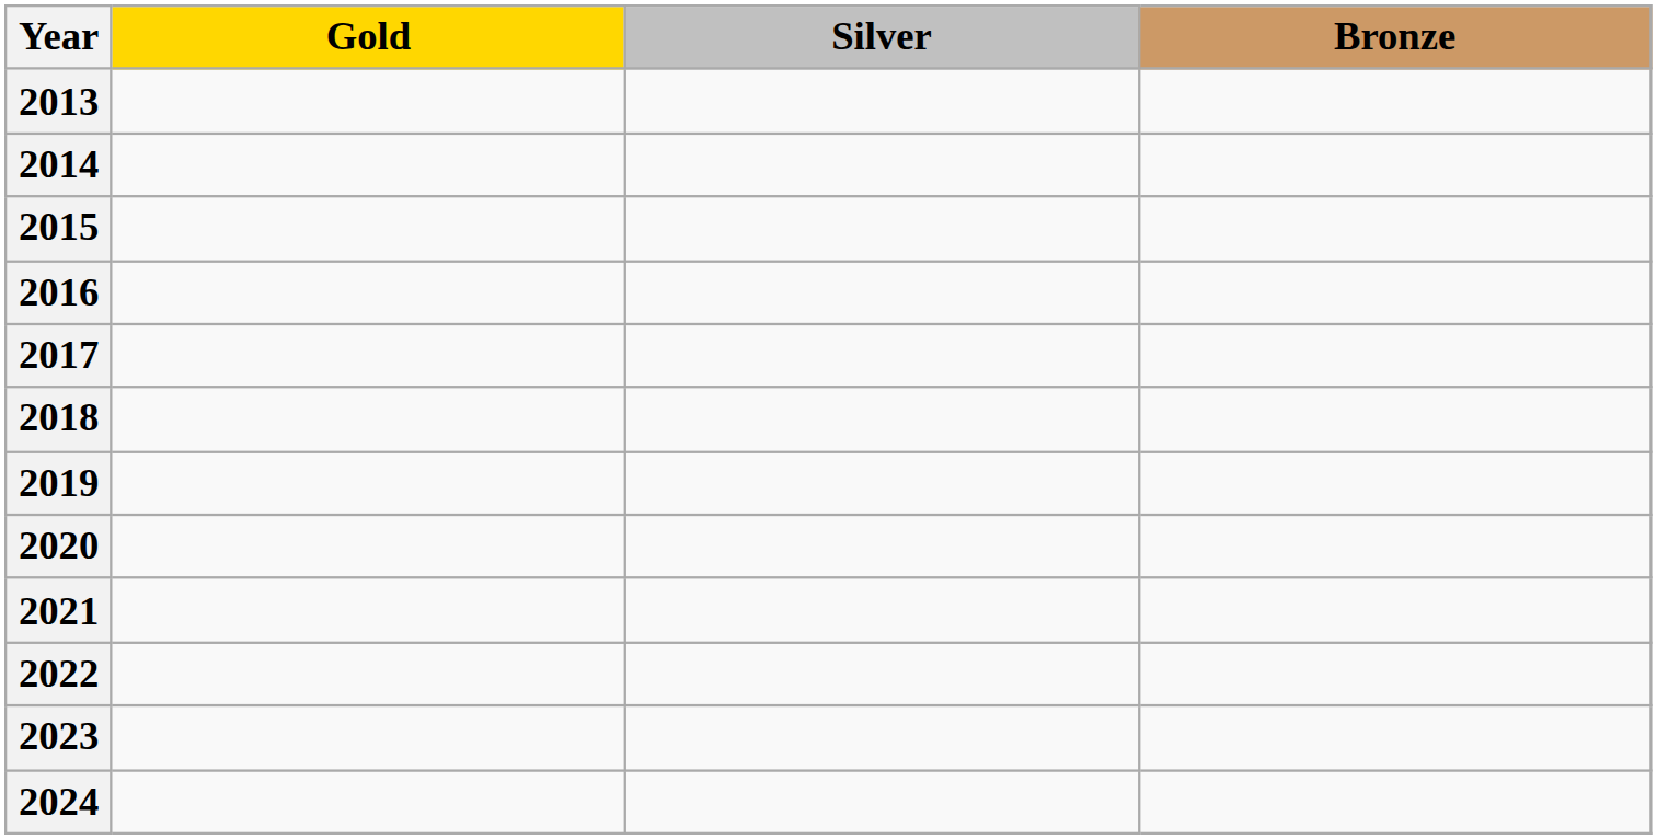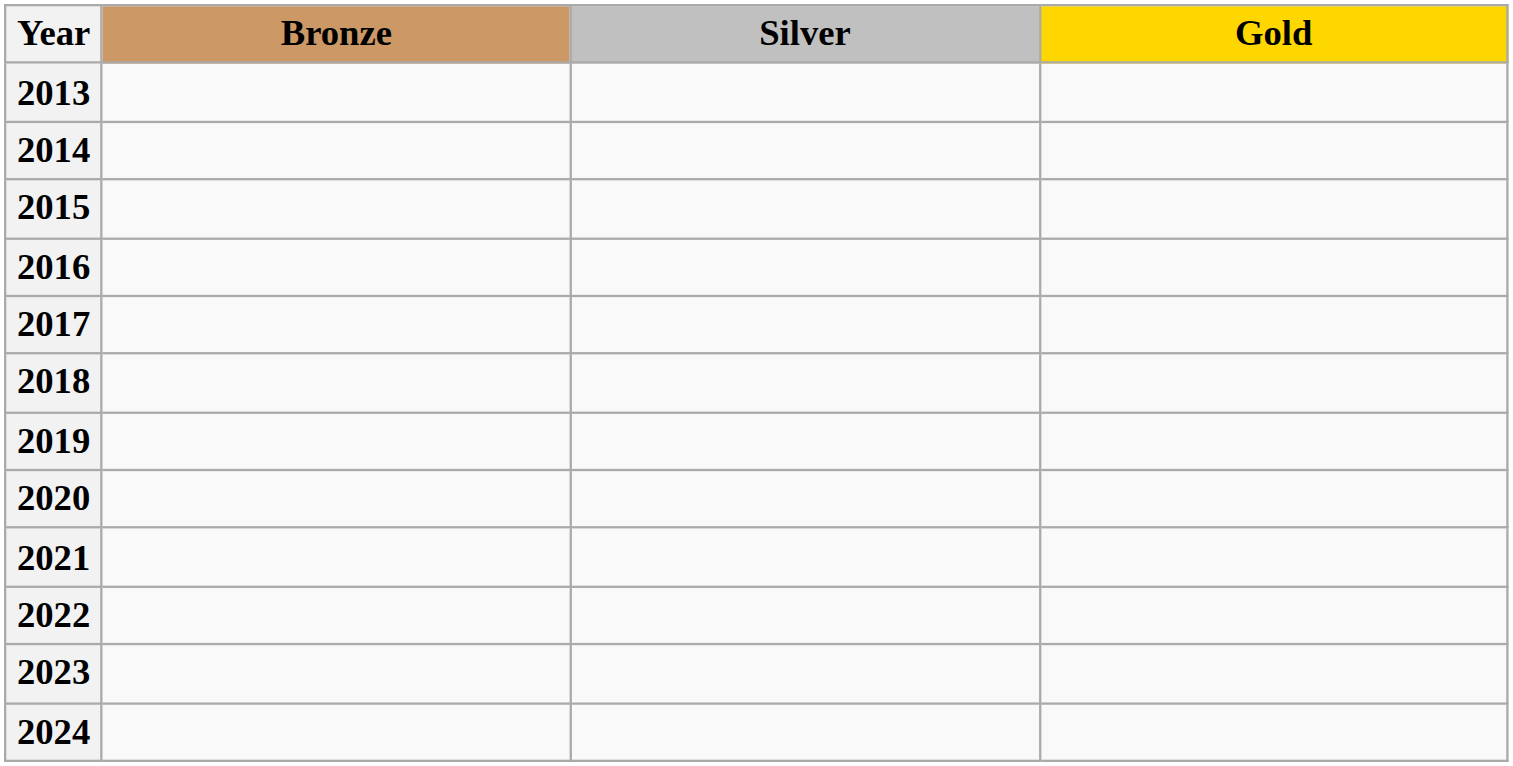columns swapped: Gold <-> Bronze
